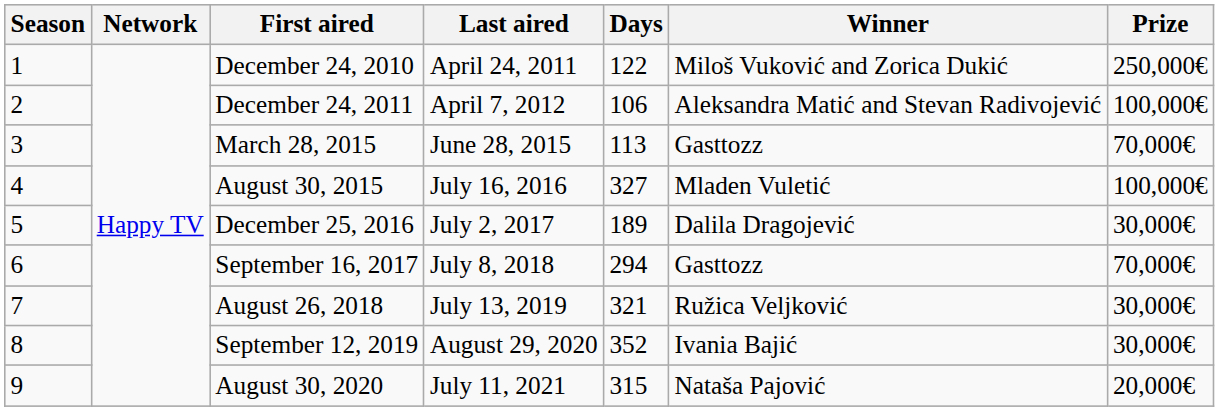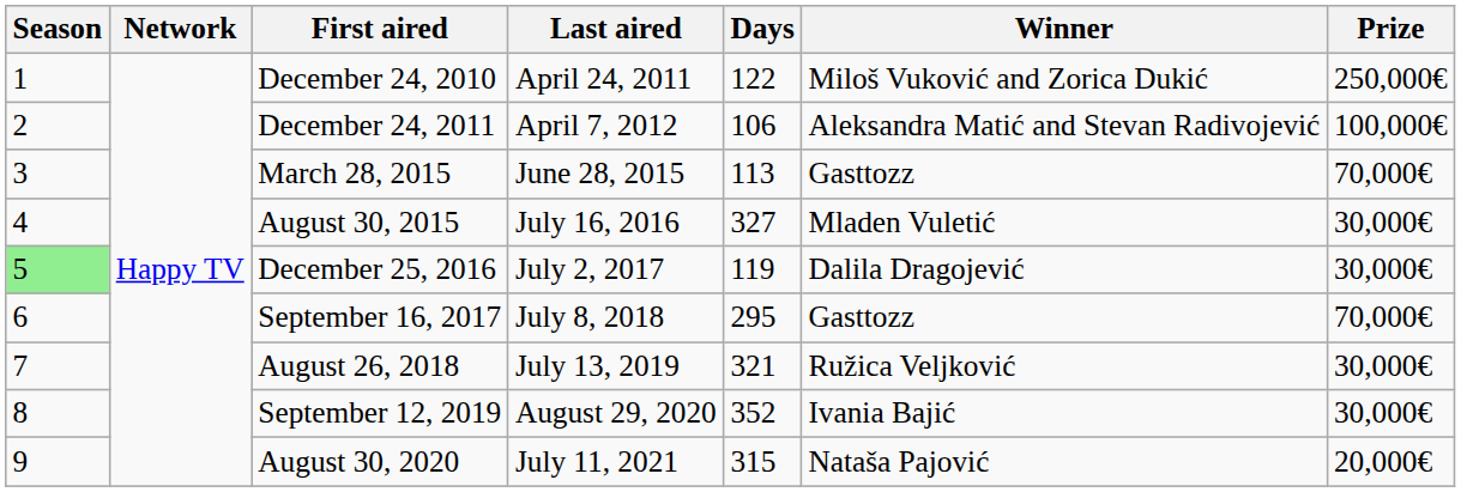August 30, 2015 | Prize: 100,000€ -> 30,000€
December 25, 2016 | Season: no background -> lightgreen background
December 25, 2016 | Days: 189 -> 119
September 16, 2017 | Days: 294 -> 295
